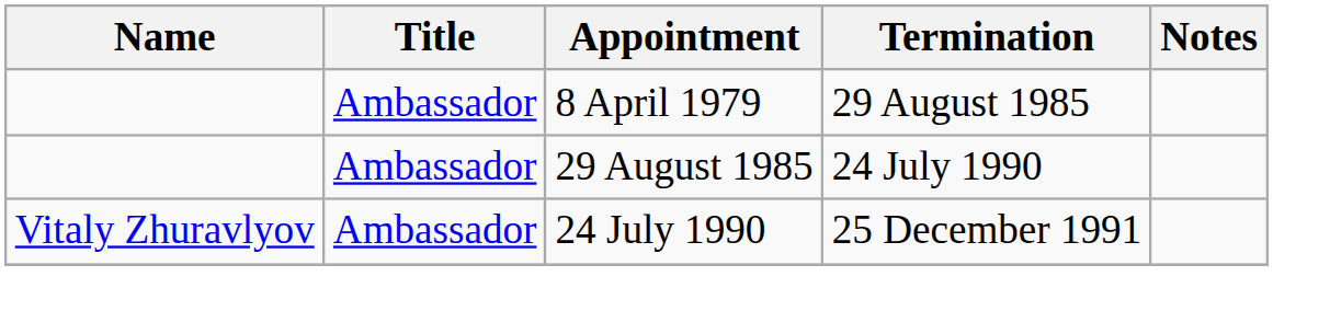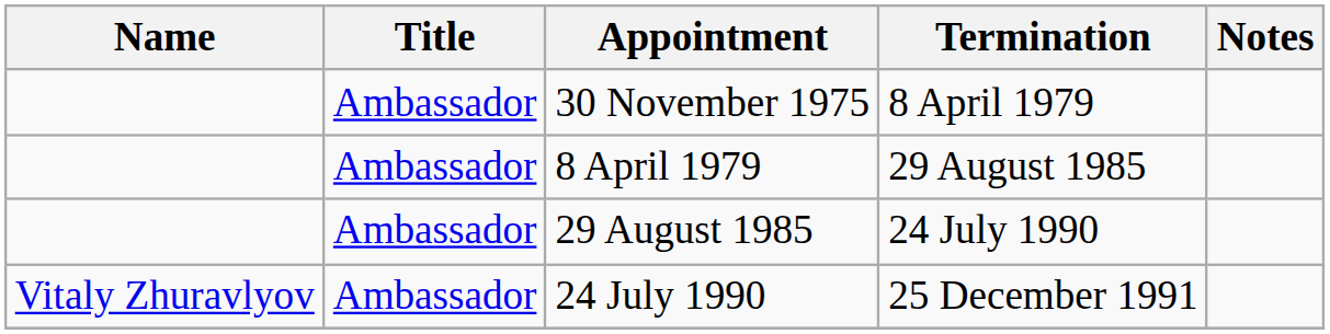+ row: Ambassador | 30 November 1975 | 8 April 1979
